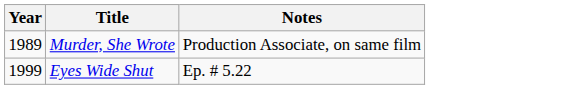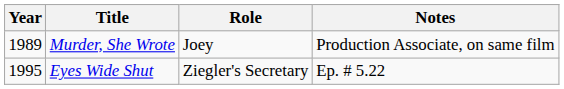+ column: Role | Joey | Ziegler's Secretary
Eyes Wide Shut | Year: 1999 -> 1995
